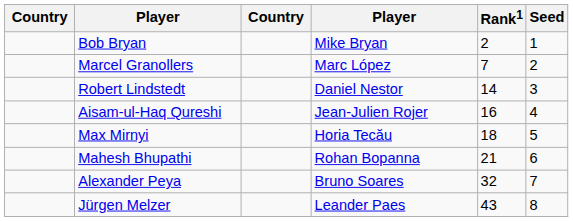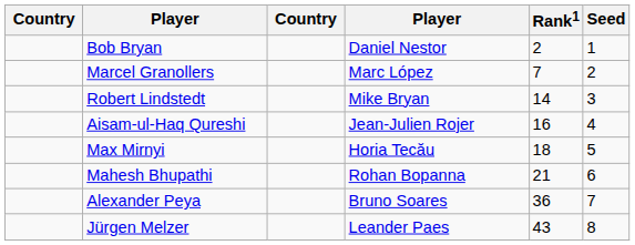Bob Bryan | column 4: Mike Bryan -> Daniel Nestor
Robert Lindstedt | column 4: Daniel Nestor -> Mike Bryan
Alexander Peya | Rank1: 32 -> 36
